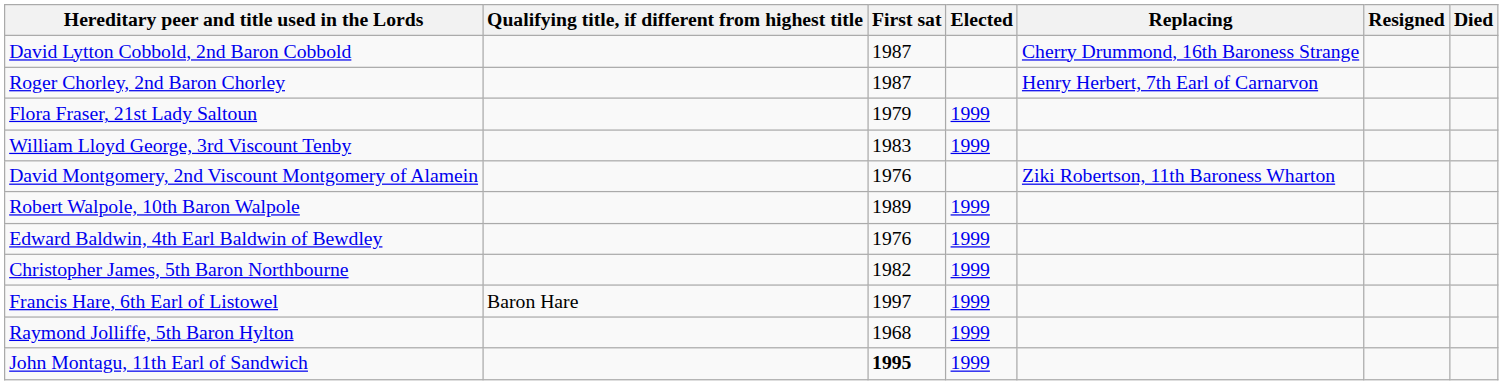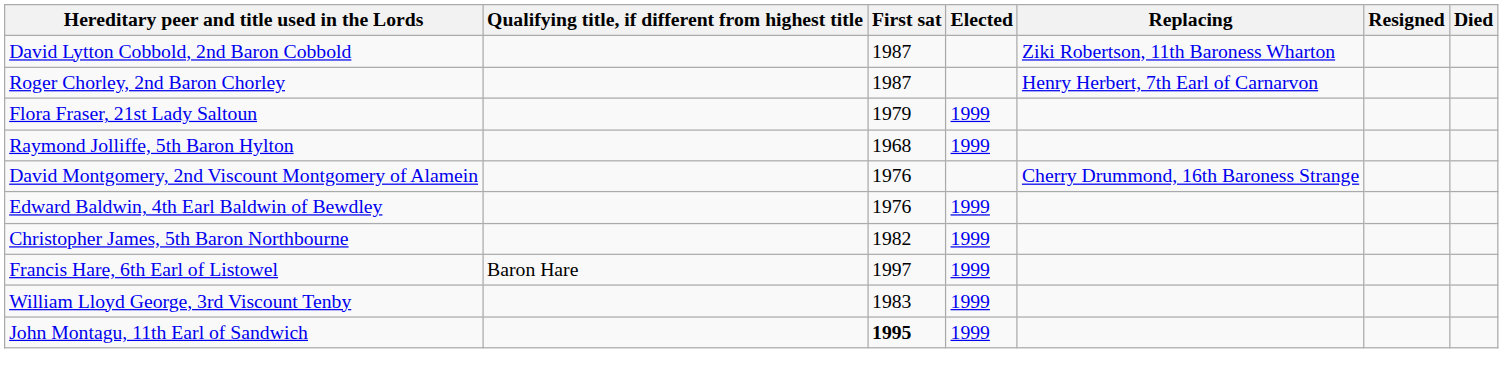David Lytton Cobbold, 2nd Baron Cobbold | Replacing: Cherry Drummond, 16th Baroness Strange -> Ziki Robertson, 11th Baroness Wharton
rows swapped: William Lloyd George, 3rd Viscount Tenby <-> Raymond Jolliffe, 5th Baron Hylton
David Montgomery, 2nd Viscount Montgomery of Alamein | Replacing: Ziki Robertson, 11th Baroness Wharton -> Cherry Drummond, 16th Baroness Strange
- row: Robert Walpole, 10th Baron Walpole | 1989 | 1999
